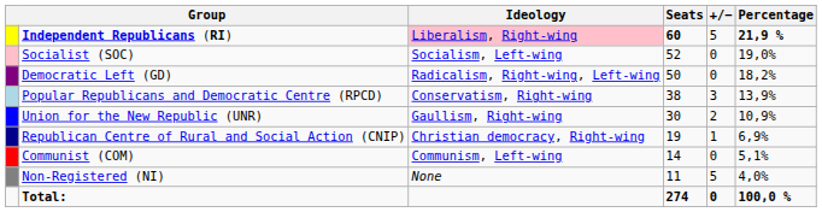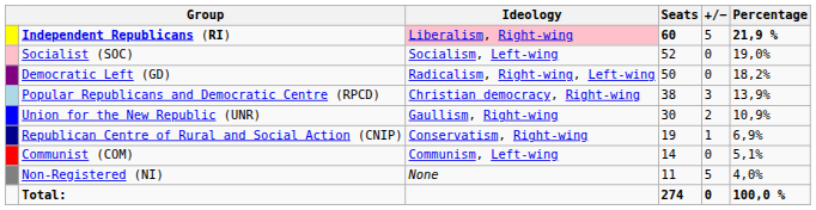Popular Republicans and Democratic Centre (RPCD) | Ideology: Conservatism, Right-wing -> Christian democracy, Right-wing
Republican Centre of Rural and Social Action (CNIP) | Ideology: Christian democracy, Right-wing -> Conservatism, Right-wing
